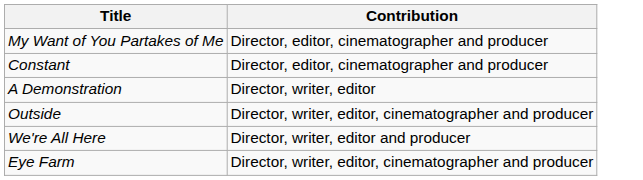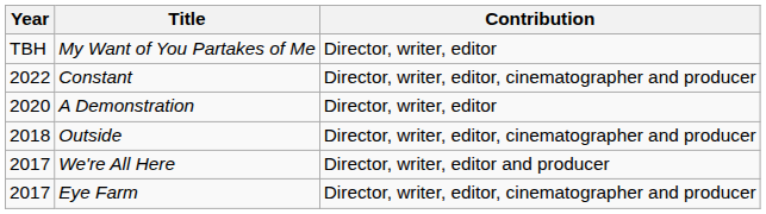+ column: Year | TBH | 2022 | 2020 | 2018 | 2017 | 2017
My Want of You Partakes of Me | Contribution: Director, editor, cinematographer and producer -> Director, writer, editor
Constant | Contribution: Director, editor, cinematographer and producer -> Director, writer, editor, cinematographer and producer
